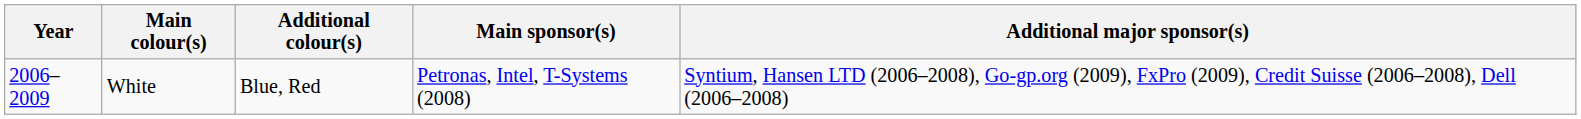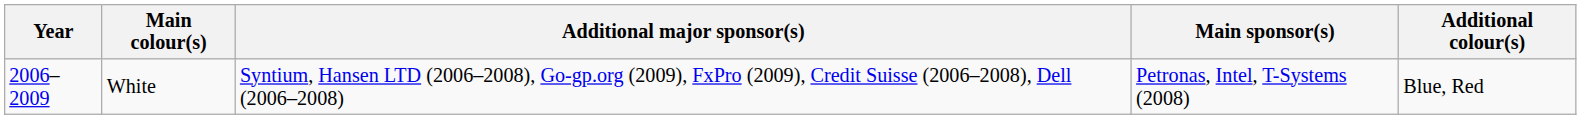columns swapped: Additional colour(s) <-> Additional major sponsor(s)
